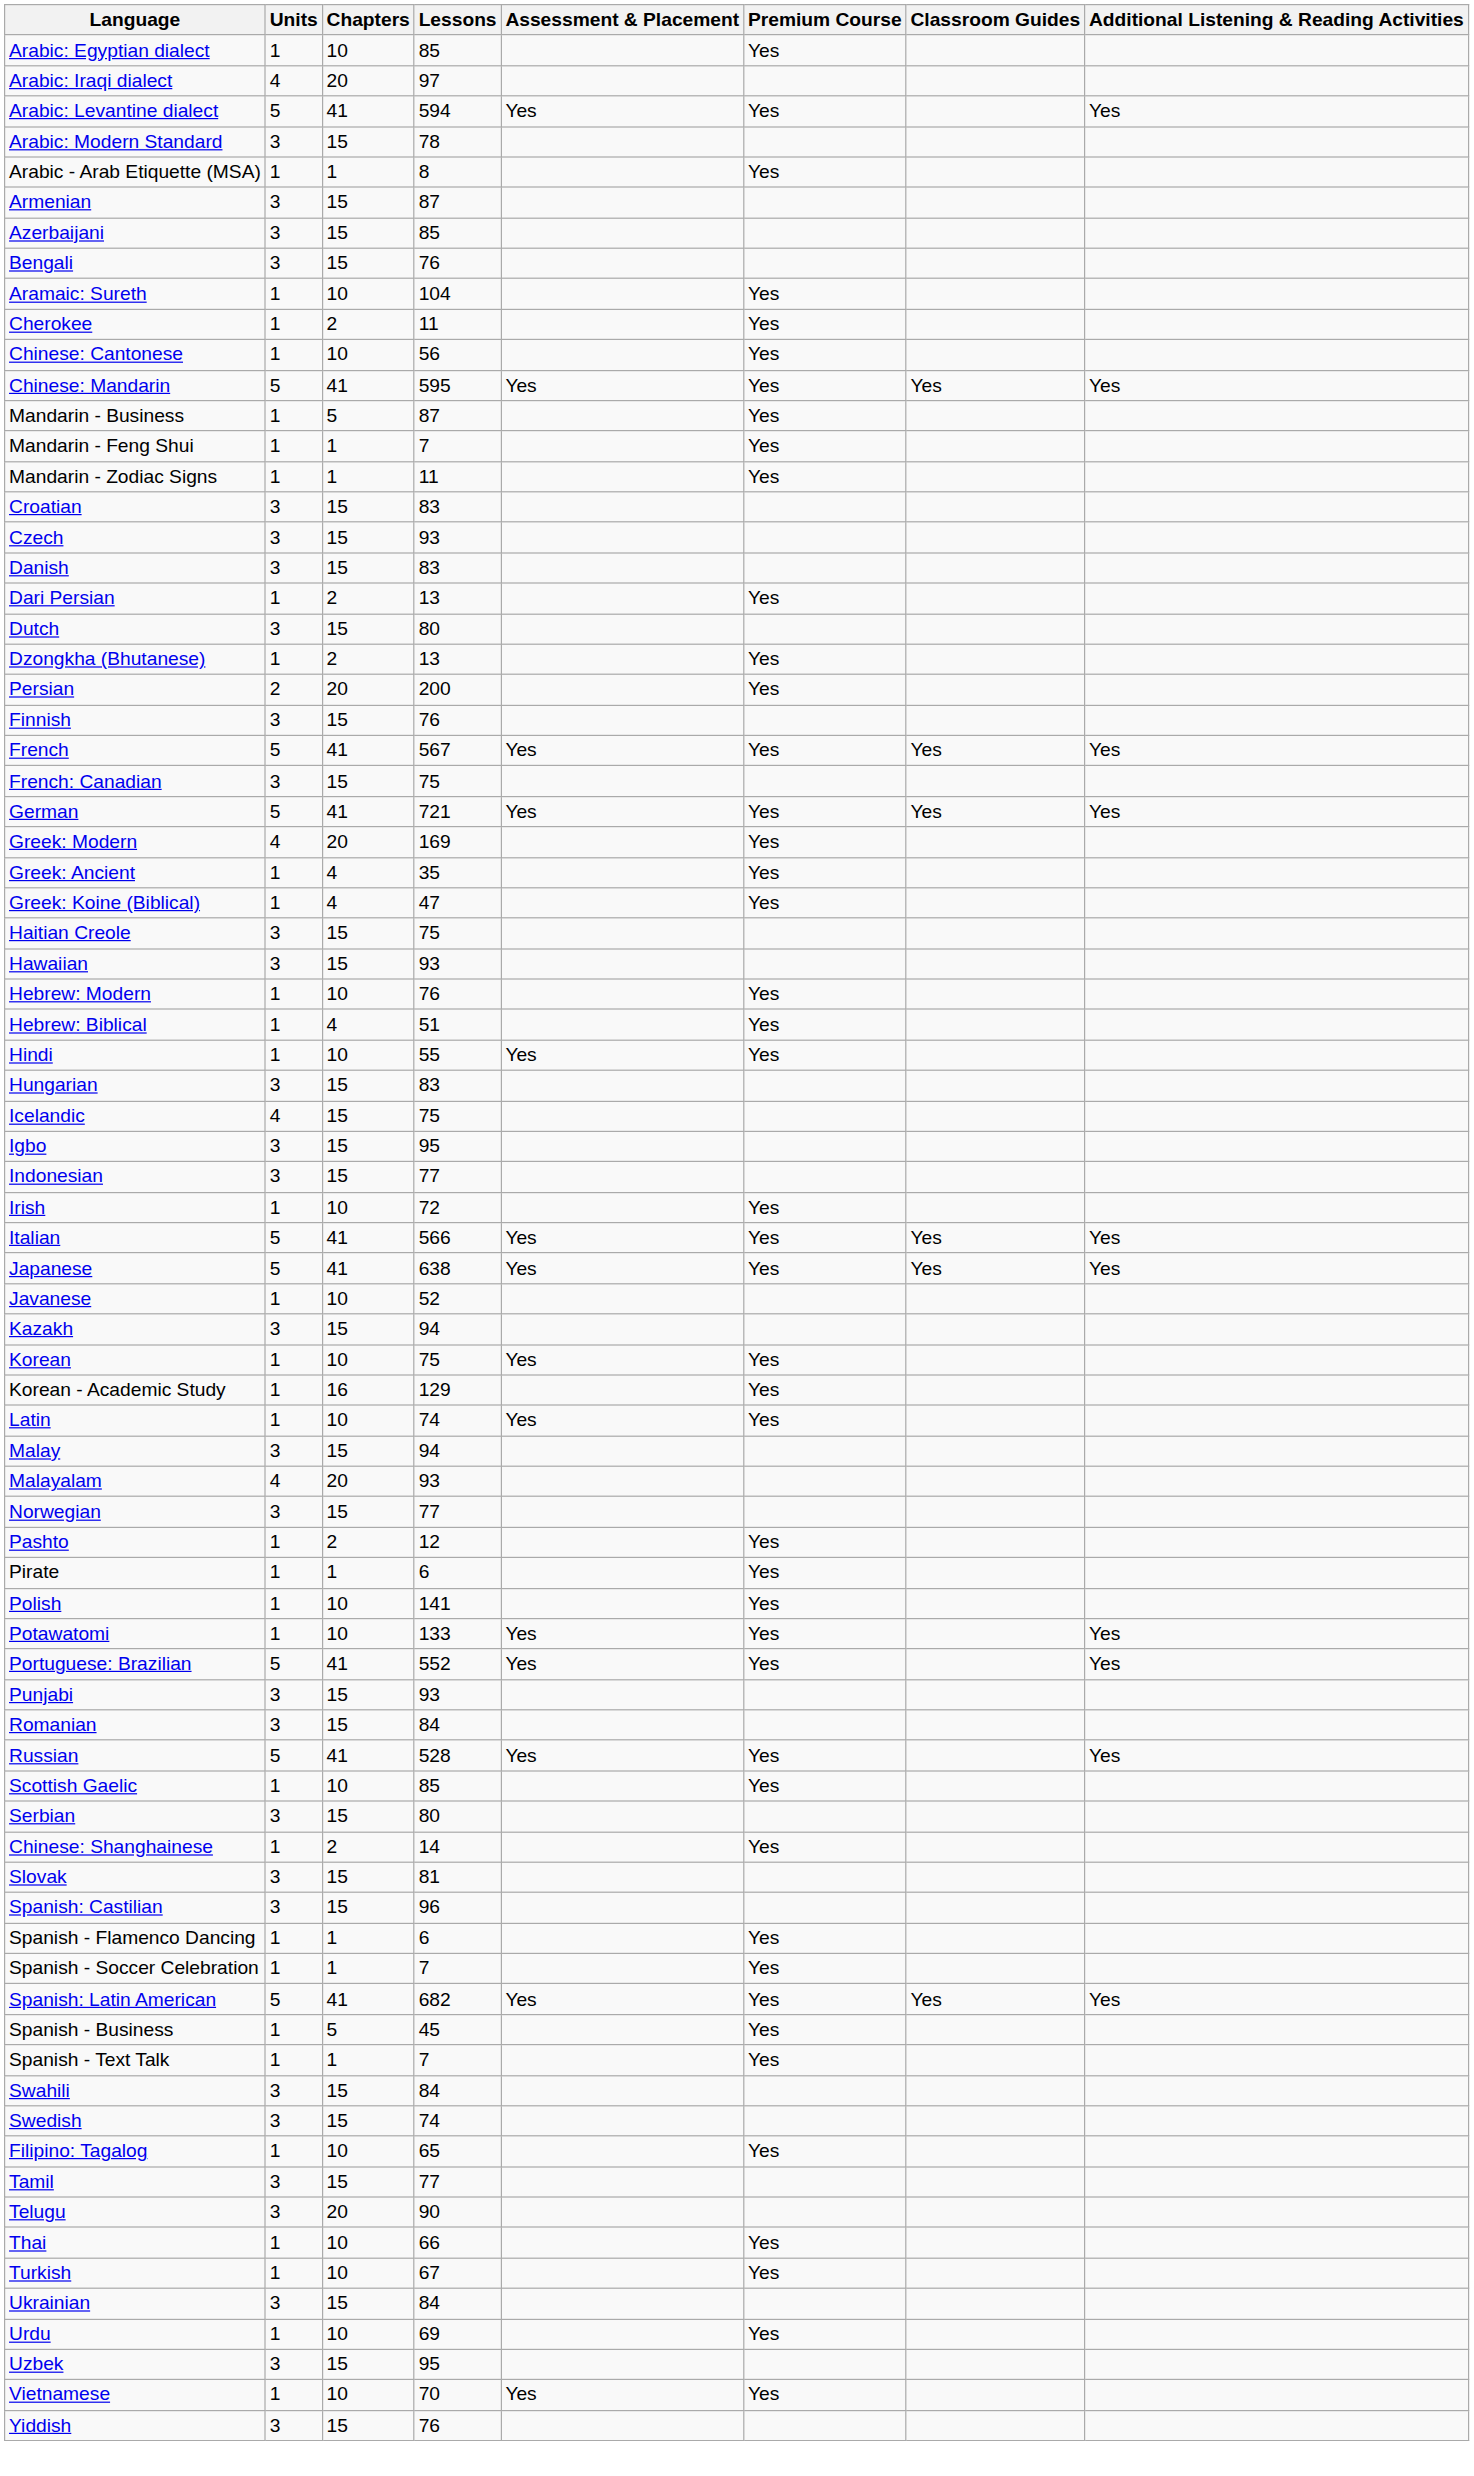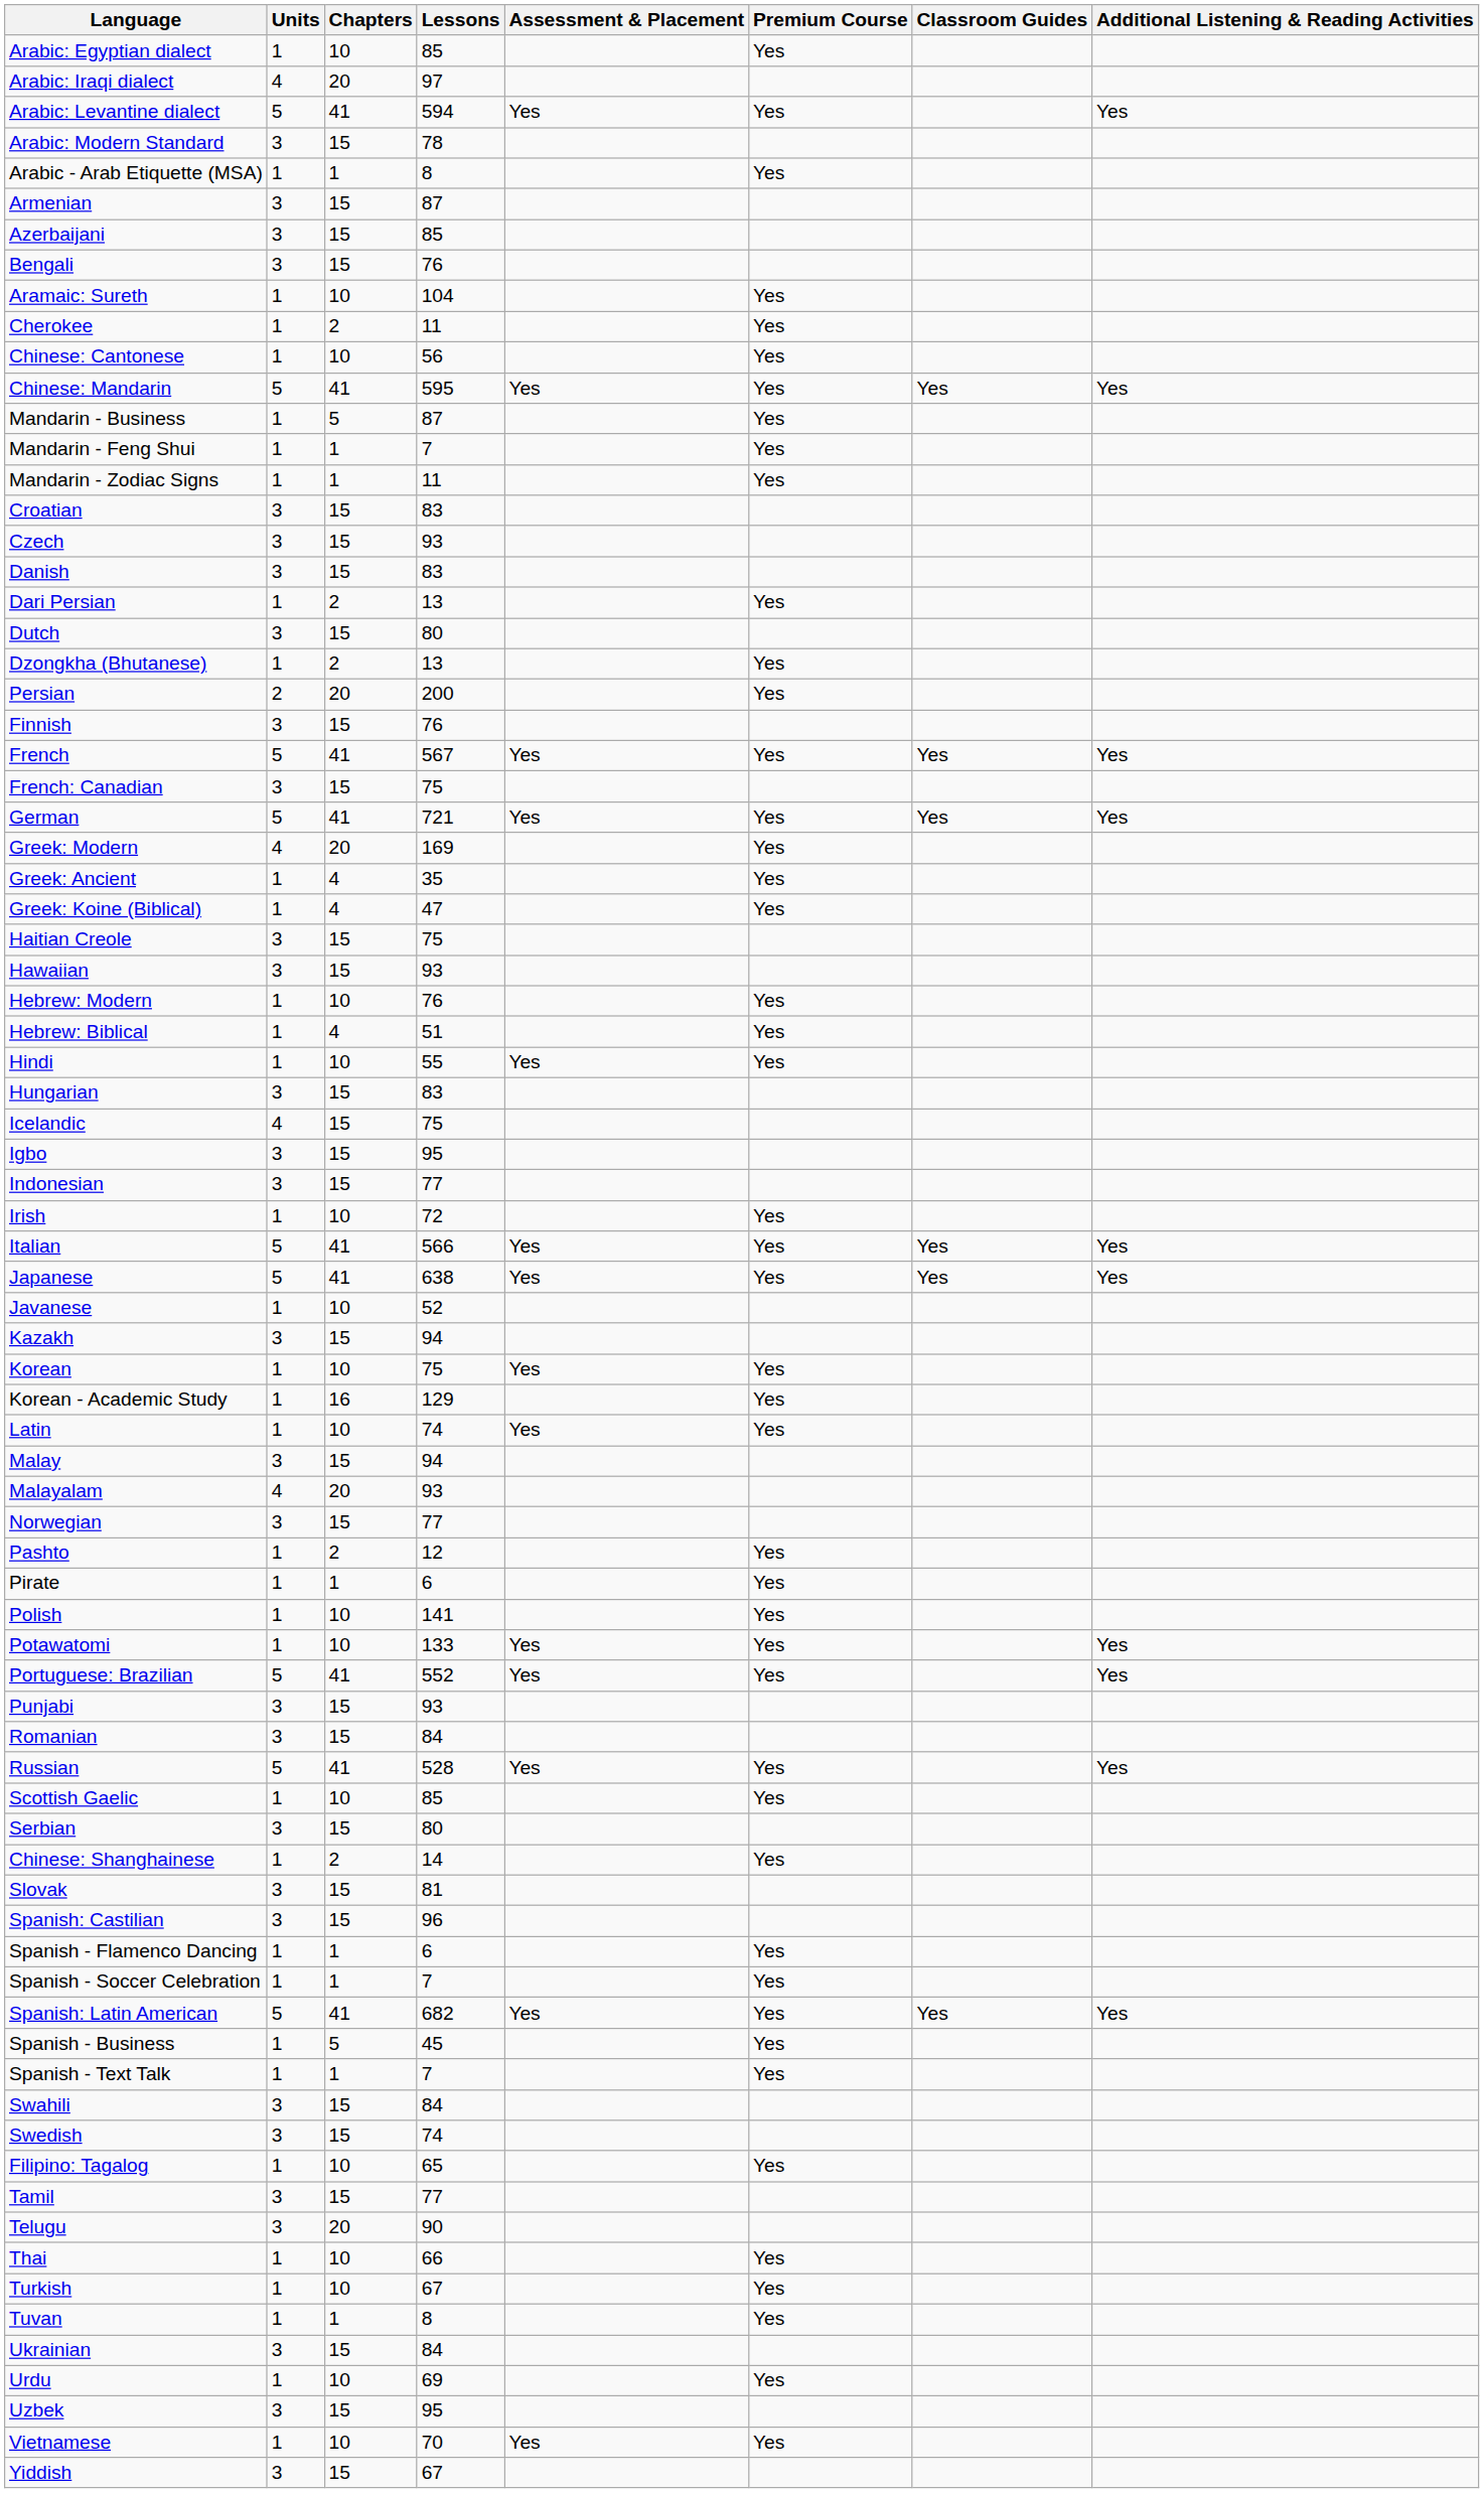+ row: Tuvan | 1 | 1 | 8 | Yes
Yiddish | Lessons: 76 -> 67
